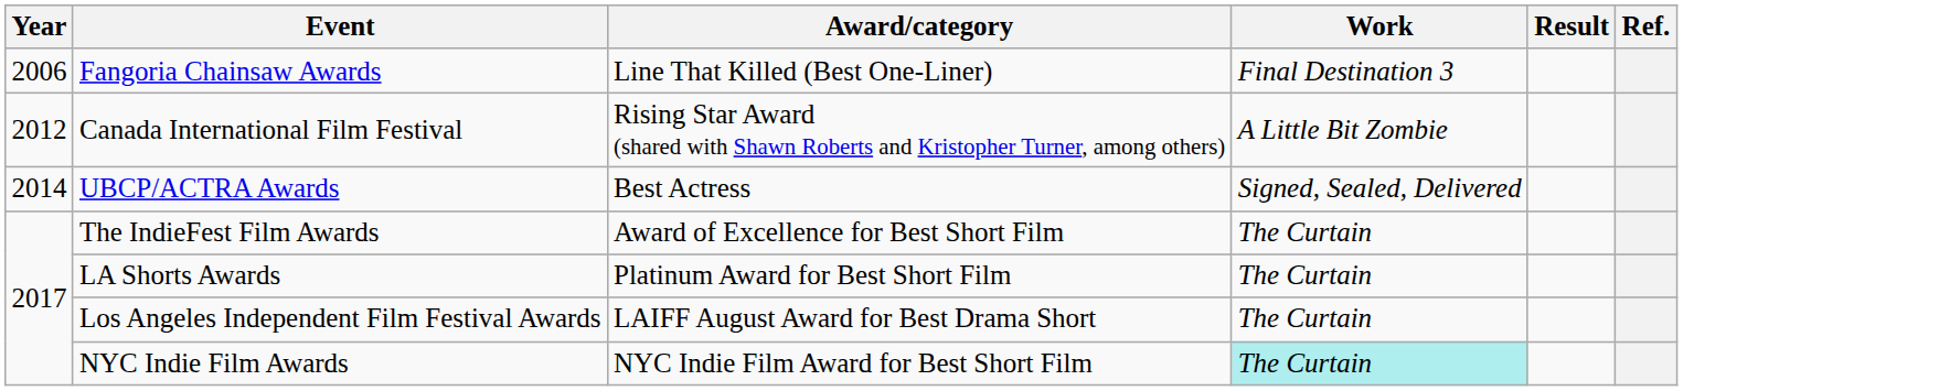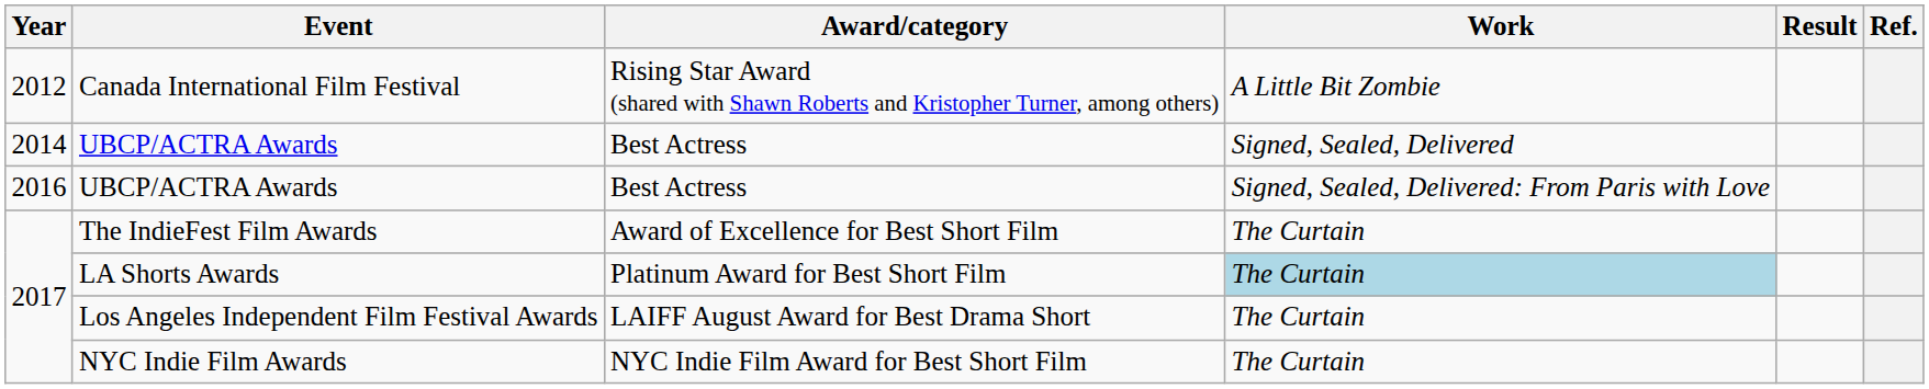- row: 2006 | Fangoria Chainsaw Awards | Line That Killed (Best One-Liner) | Final Destination 3
+ row: 2016 | UBCP/ACTRA Awards | Best Actress | Signed, Sealed, Delivered: From Paris with Love
LA Shorts Awards | Work: no background -> lightblue background
NYC Indie Film Awards | Work: paleturquoise background -> no background
